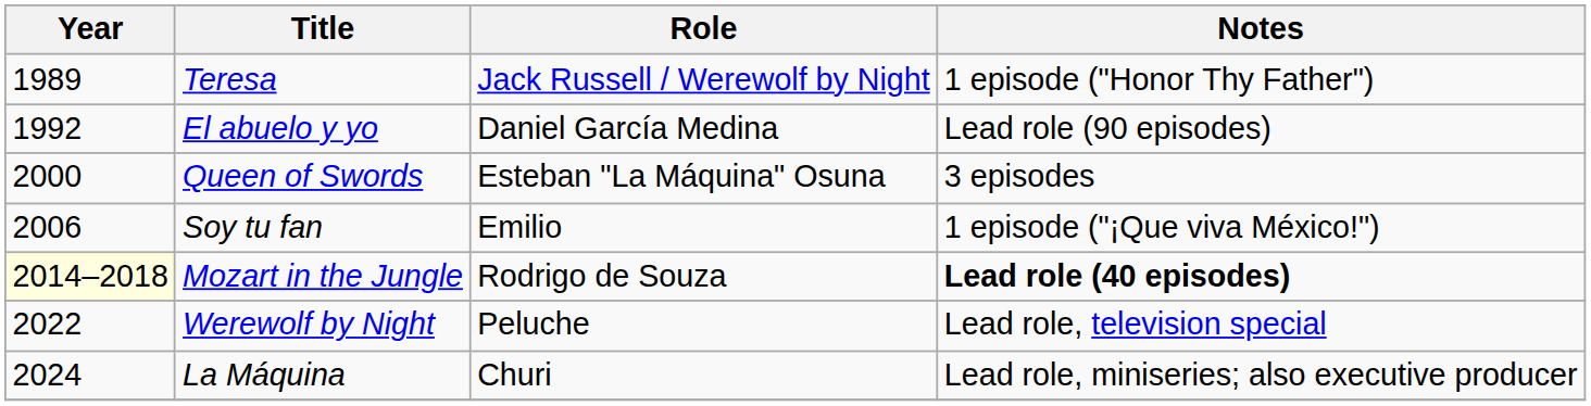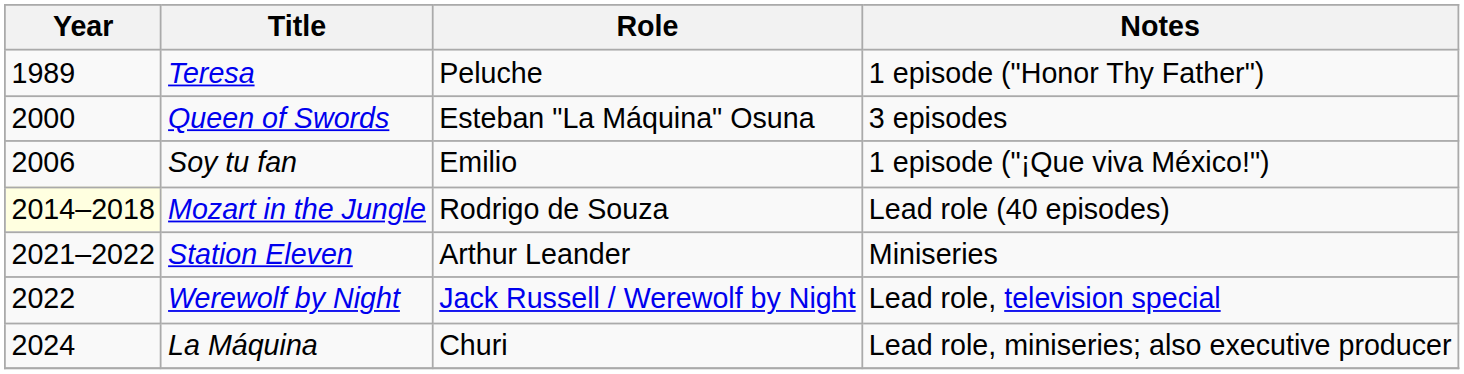Teresa | Role: Jack Russell / Werewolf by Night -> Peluche
- row: 1992 | El abuelo y yo | Daniel García Medina | Lead role (90 episodes)
Mozart in the Jungle | Notes: bold -> normal
+ row: 2021–2022 | Station Eleven | Arthur Leander | Miniseries
Werewolf by Night | Role: Peluche -> Jack Russell / Werewolf by Night
